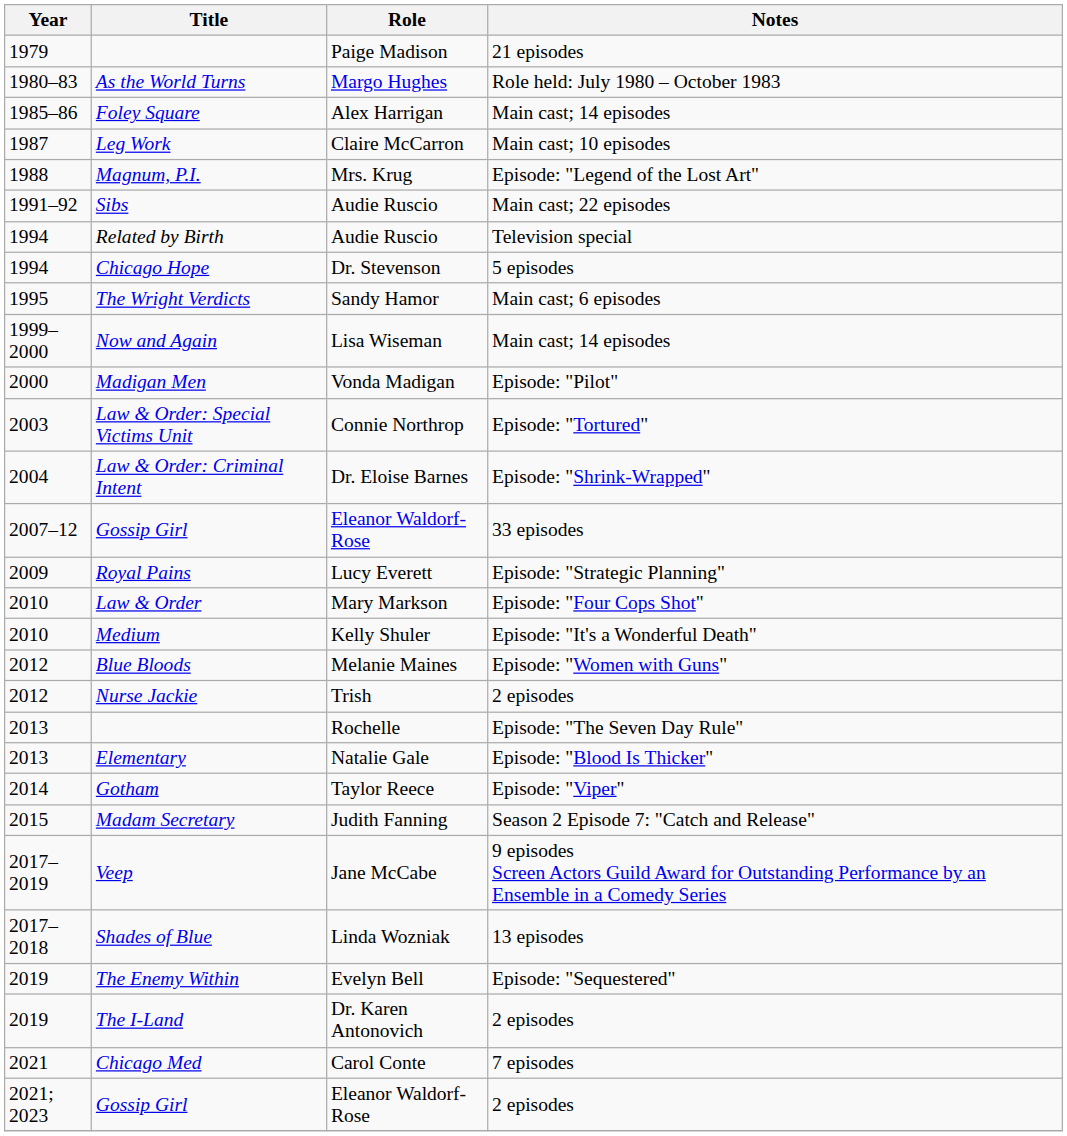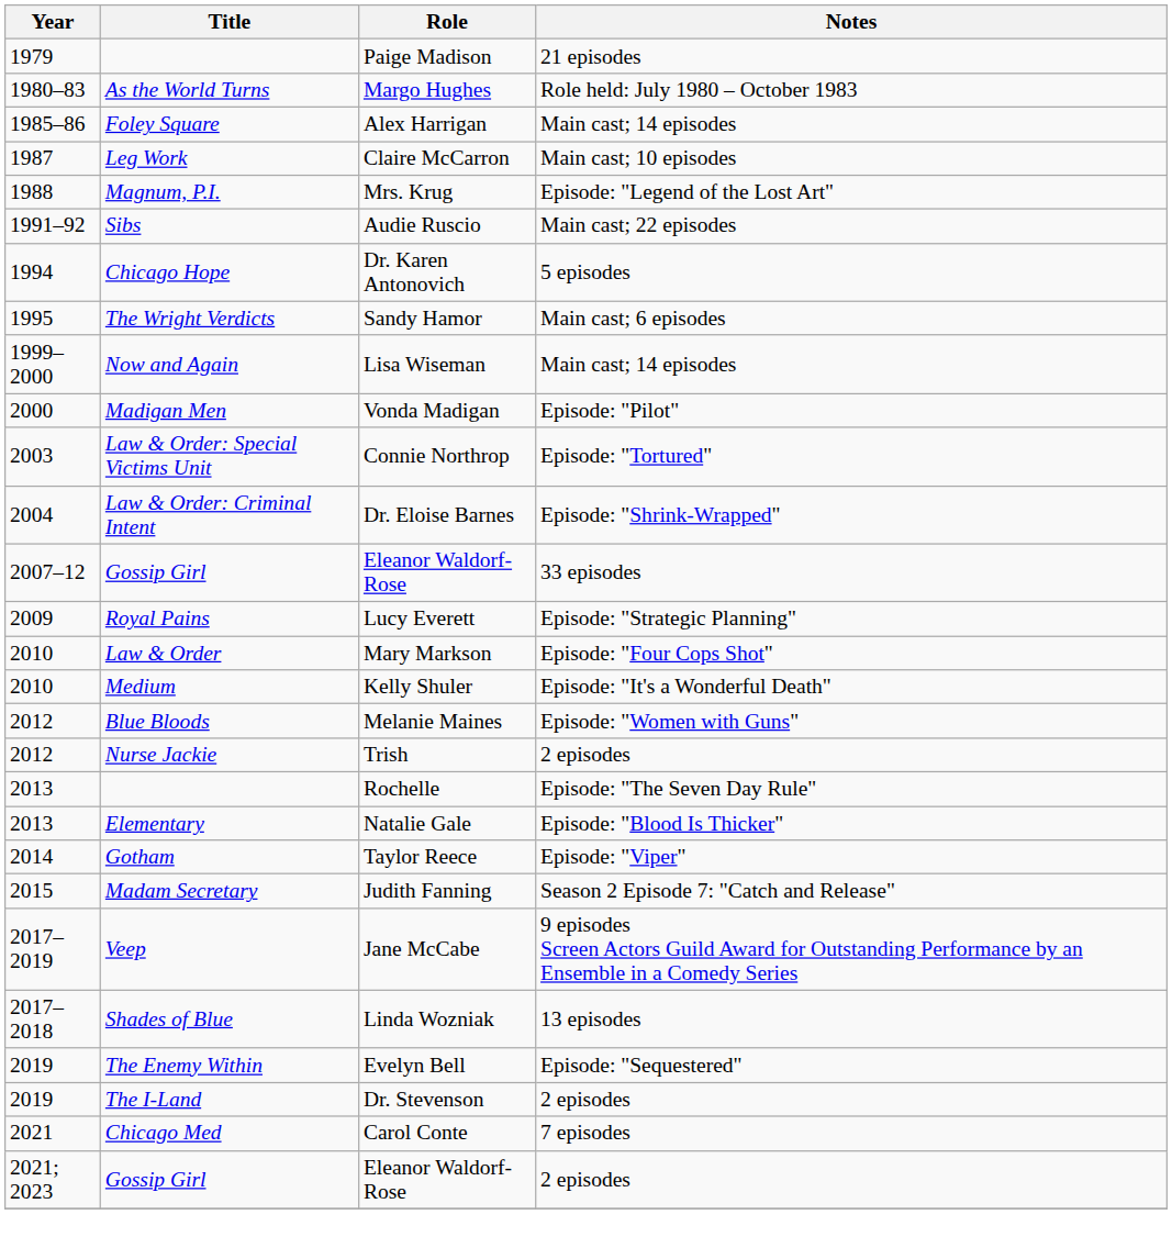- row: 1994 | Related by Birth | Audie Ruscio | Television special
Chicago Hope | Role: Dr. Stevenson -> Dr. Karen Antonovich
The I-Land | Role: Dr. Karen Antonovich -> Dr. Stevenson
